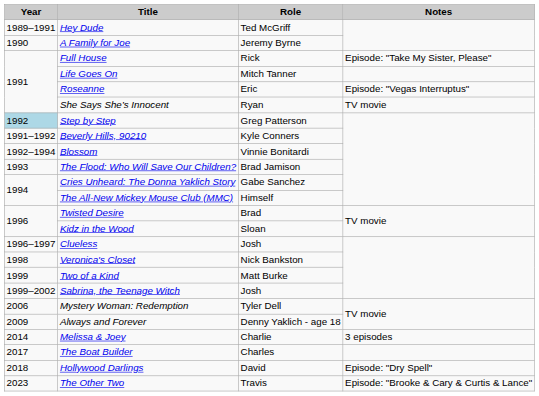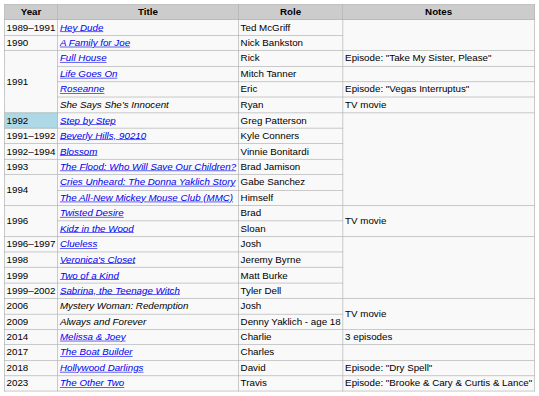A Family for Joe | Role: Jeremy Byrne -> Nick Bankston
Veronica's Closet | Role: Nick Bankston -> Jeremy Byrne
Sabrina, the Teenage Witch | Role: Josh -> Tyler Dell
Mystery Woman: Redemption | Role: Tyler Dell -> Josh
